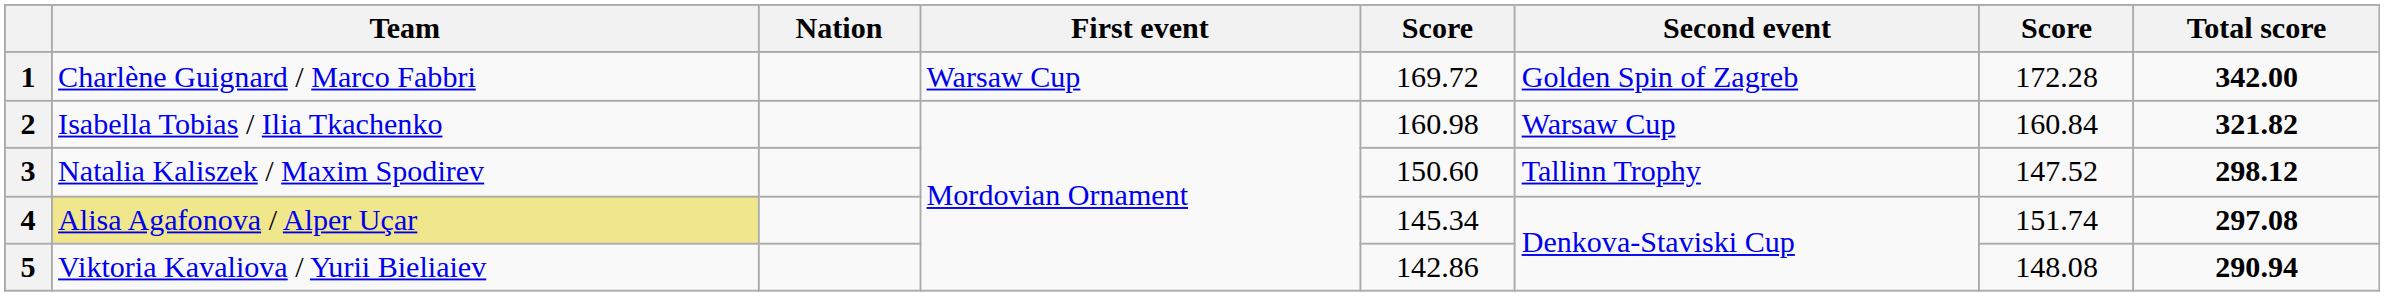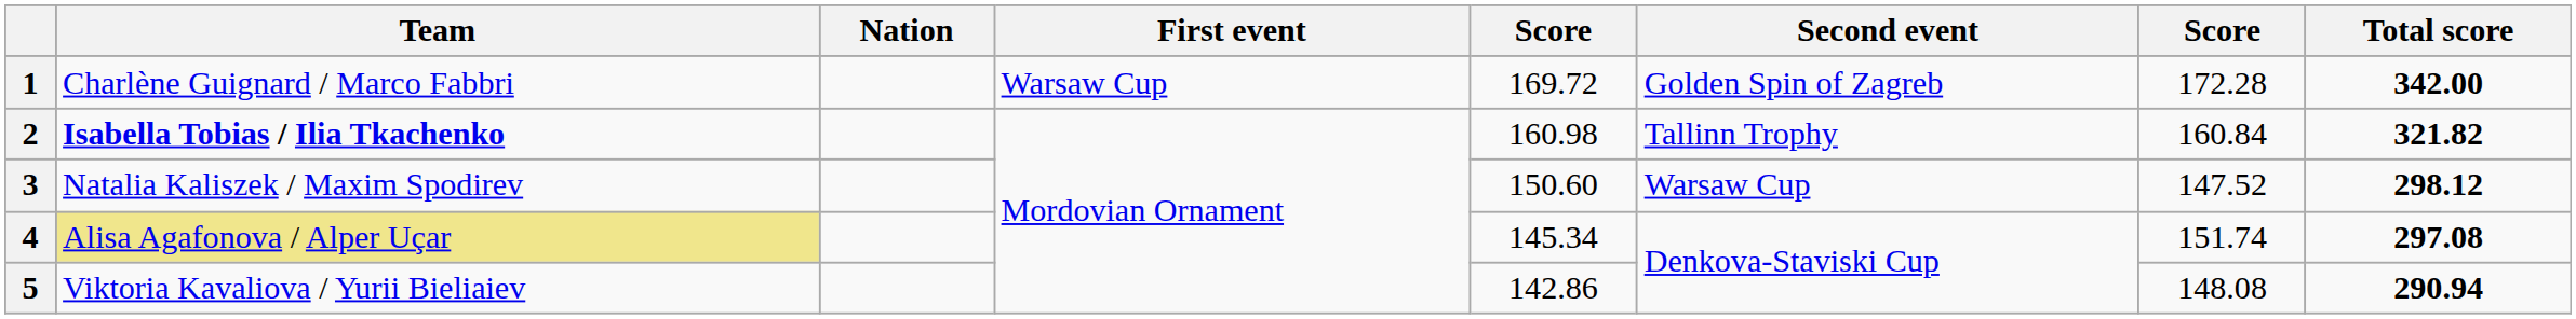2 | Team: normal -> bold
2 | Second event: Warsaw Cup -> Tallinn Trophy
3 | Second event: Tallinn Trophy -> Warsaw Cup
